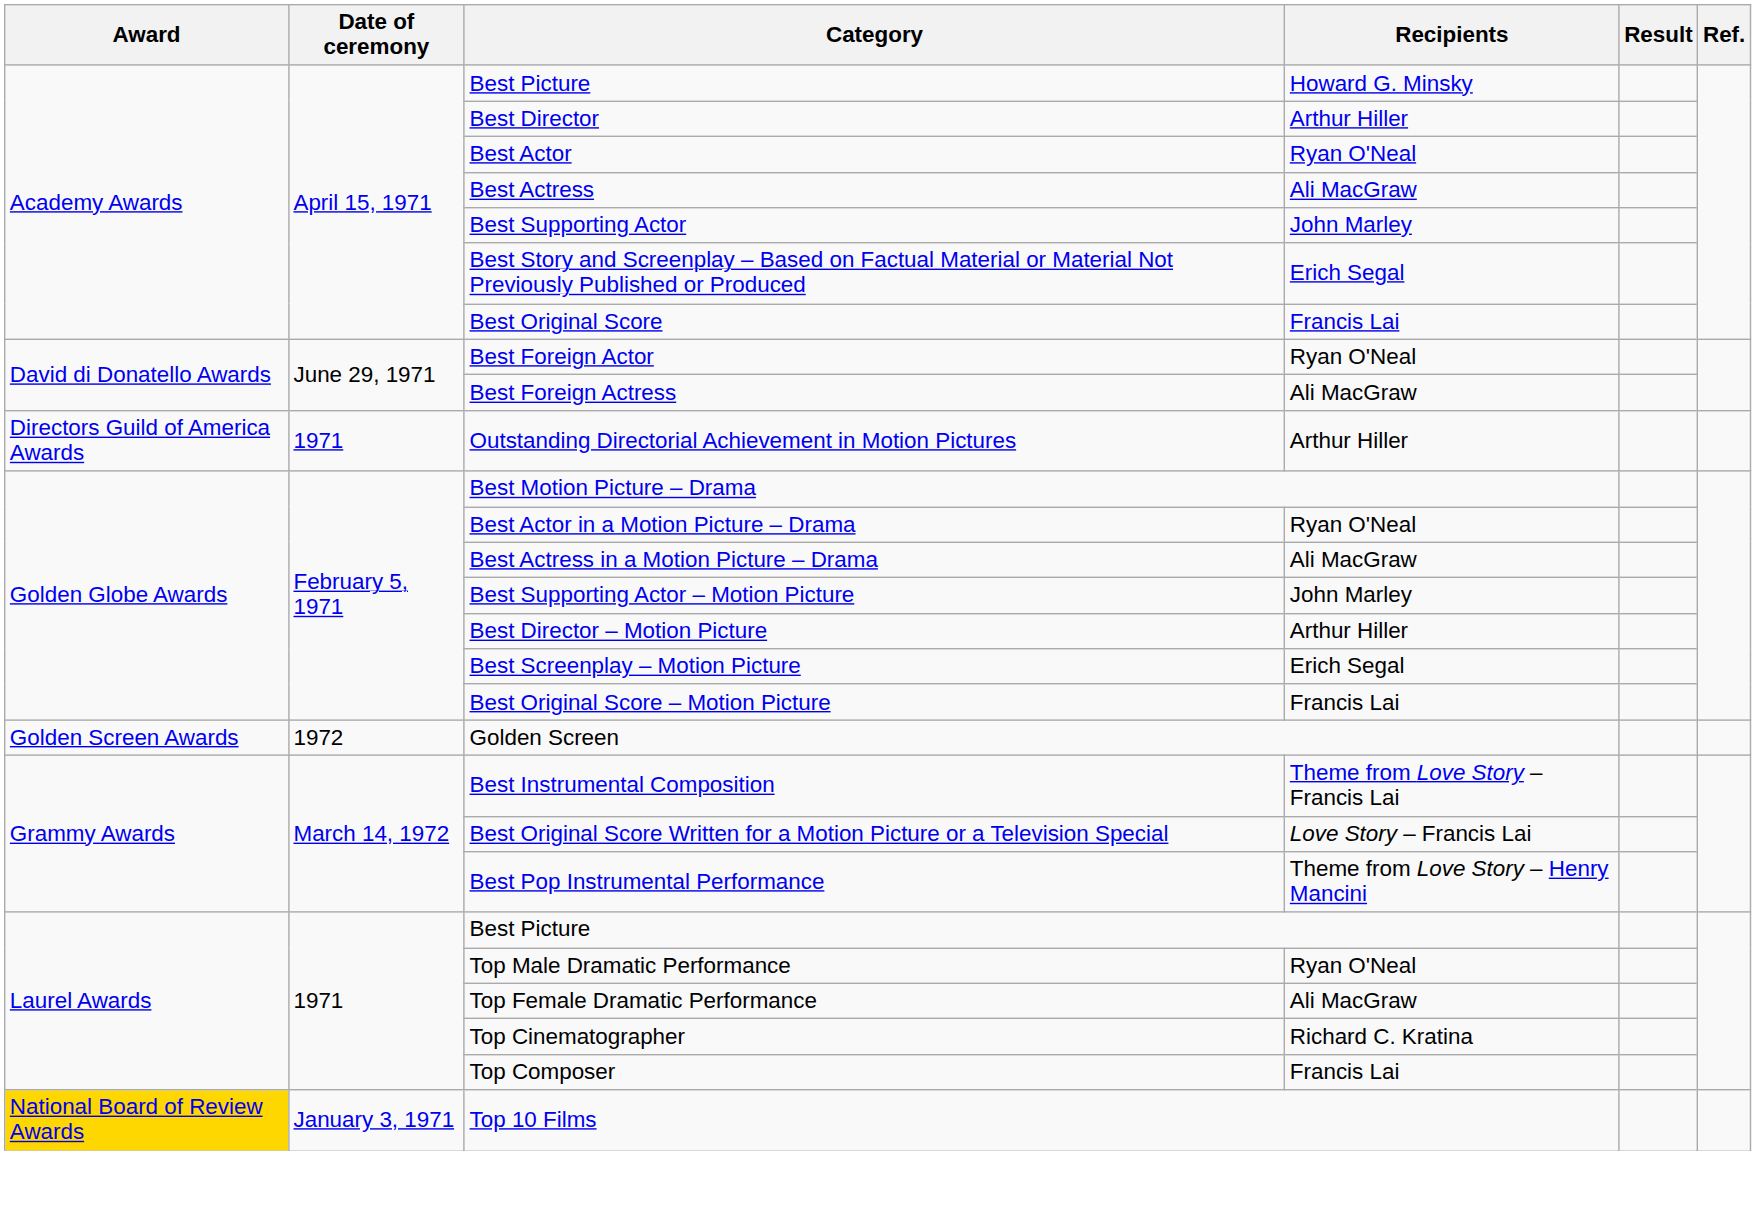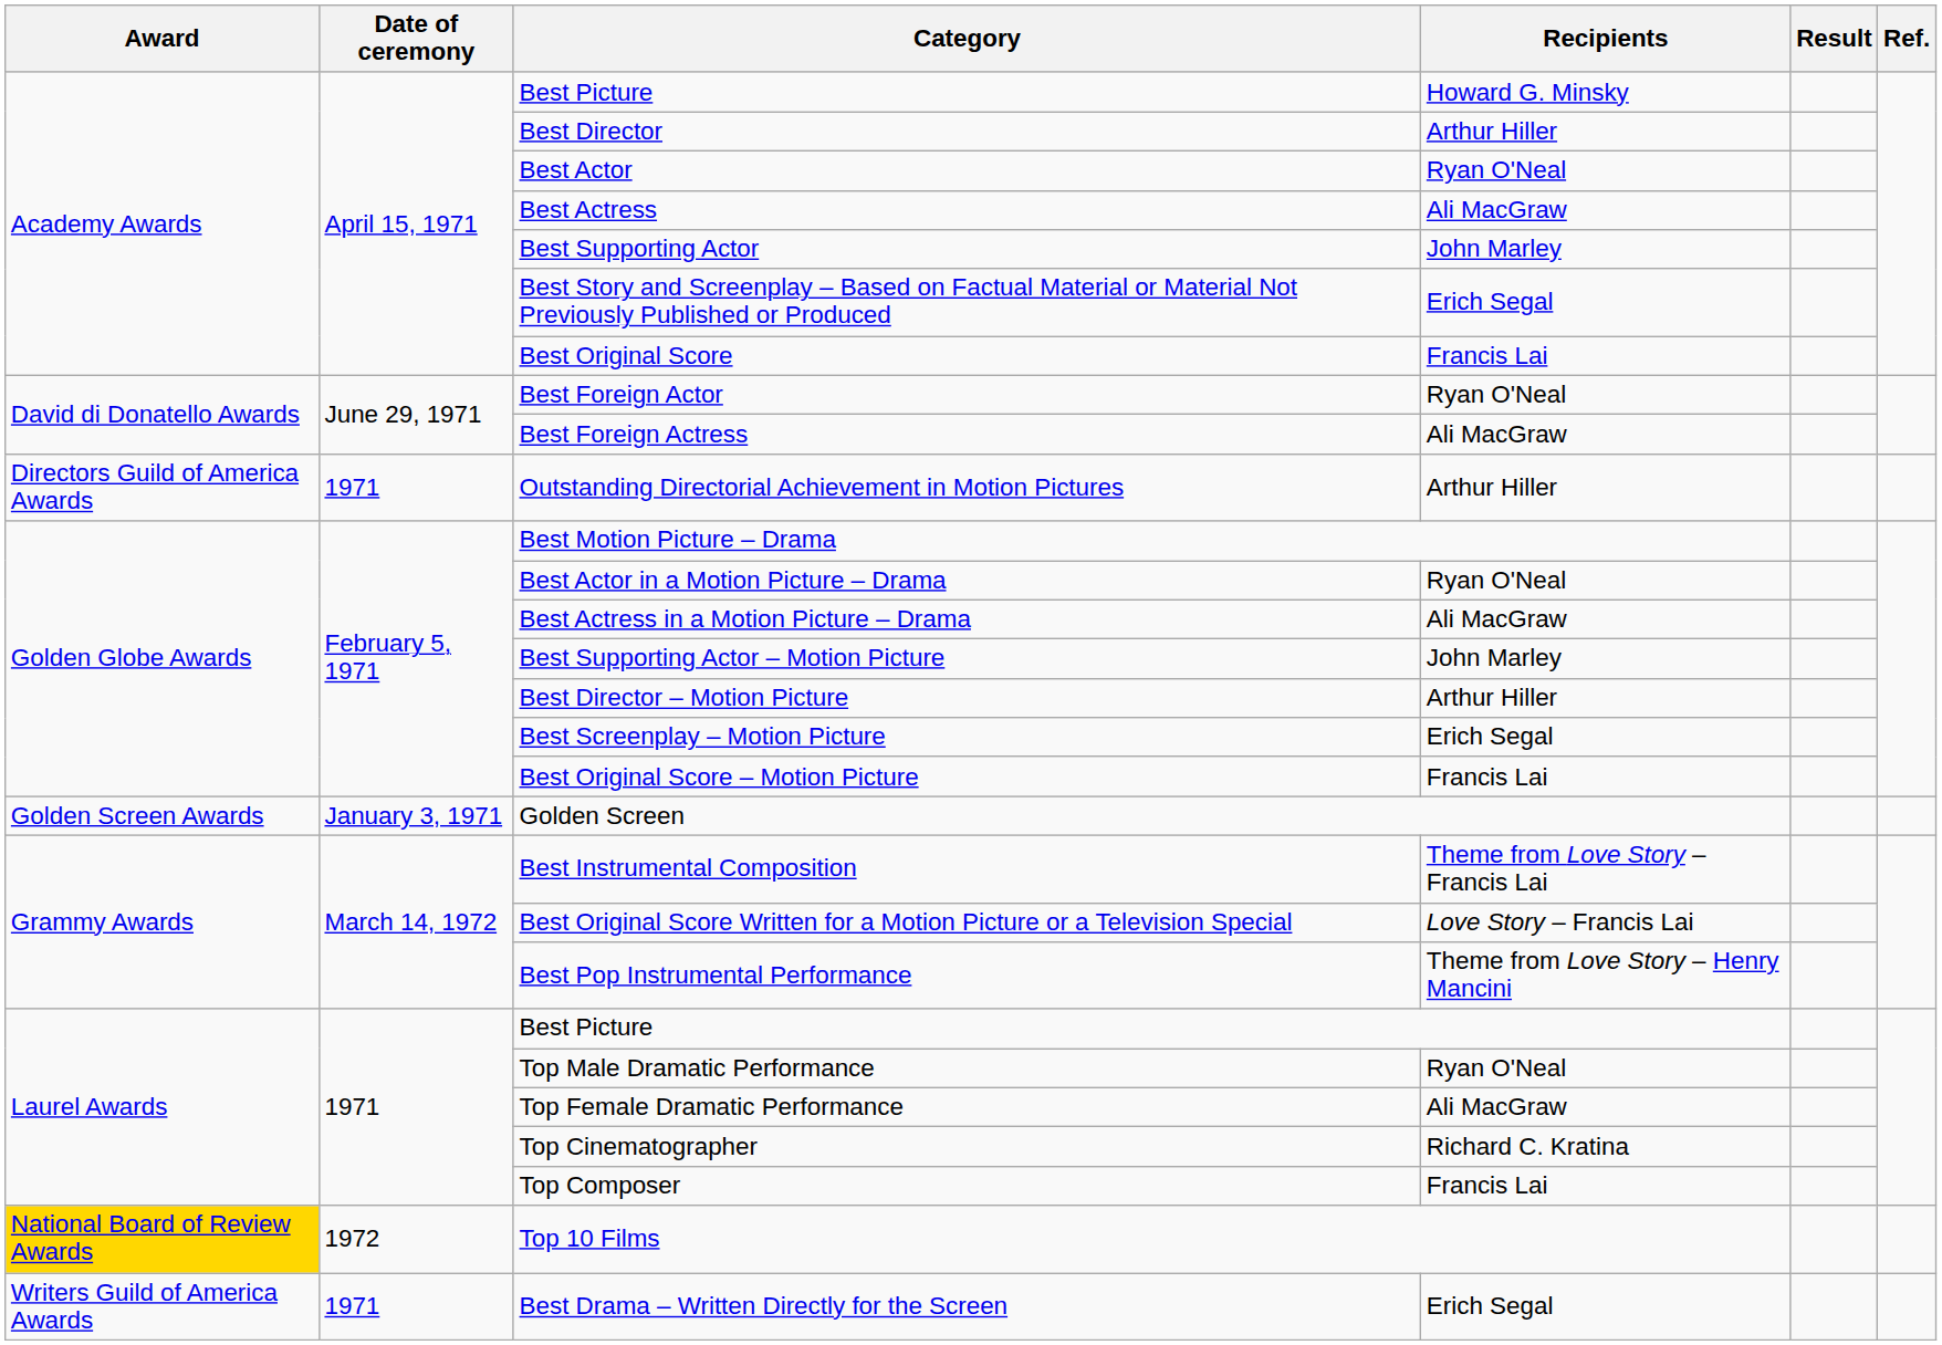Golden Screen | Date of ceremony: 1972 -> January 3, 1971
Top 10 Films | Date of ceremony: January 3, 1971 -> 1972
+ row: Writers Guild of America Awards | 1971 | Best Drama – Written Directly for the Screen | Erich Segal
